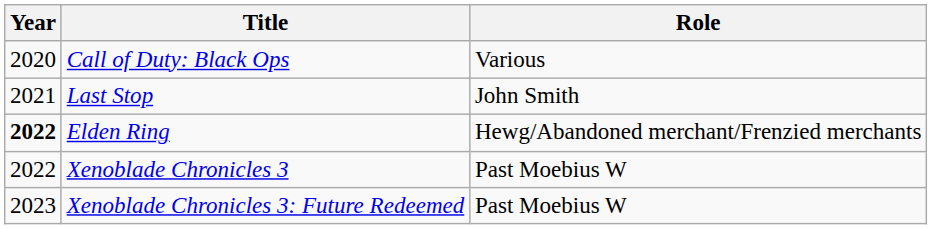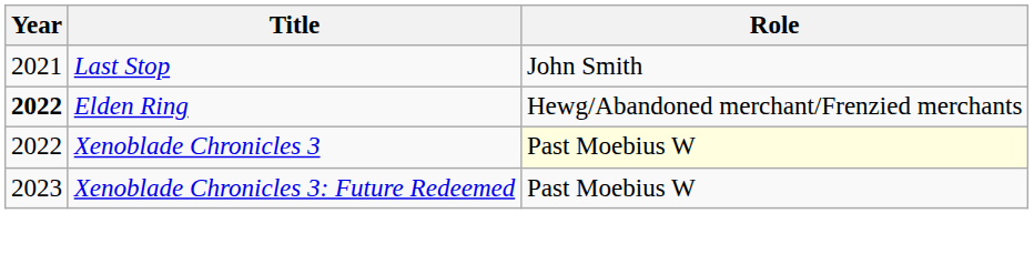- row: 2020 | Call of Duty: Black Ops | Various
Xenoblade Chronicles 3 | Role: no background -> lightyellow background
